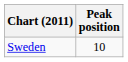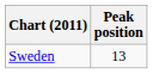Sweden | Peak position: 10 -> 13
